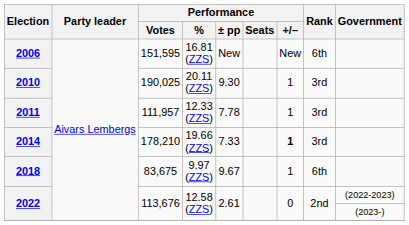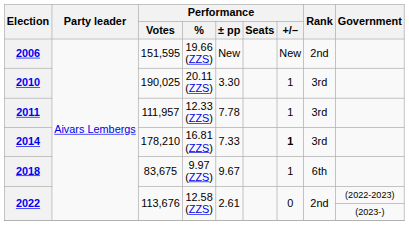2006 | Performance / %: 16.81 (ZZS) -> 19.66 (ZZS)
2006 | Rank: 6th -> 2nd
2010 | Performance / ± pp: 9.30 -> 3.30
2014 | Performance / %: 19.66 (ZZS) -> 16.81 (ZZS)
